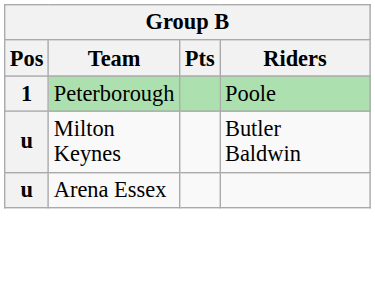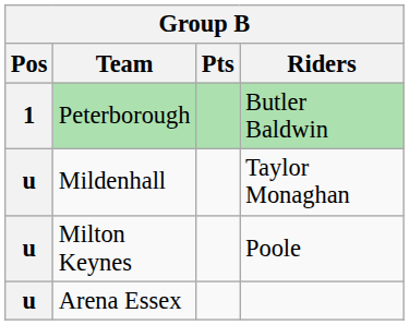Peterborough | Riders: Poole -> Butler Baldwin
+ row: u | Mildenhall | Taylor Monaghan
Milton Keynes | Riders: Butler Baldwin -> Poole
